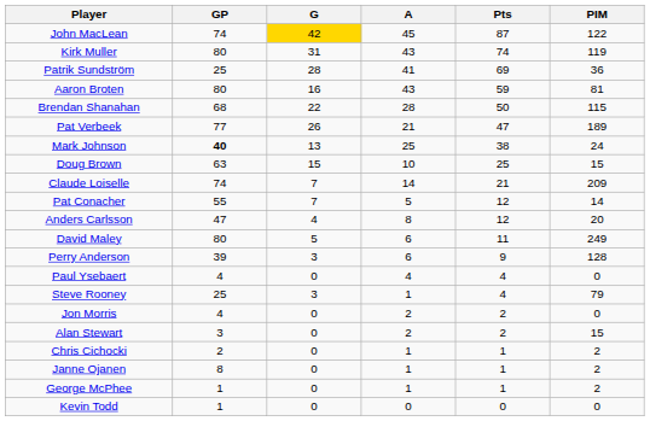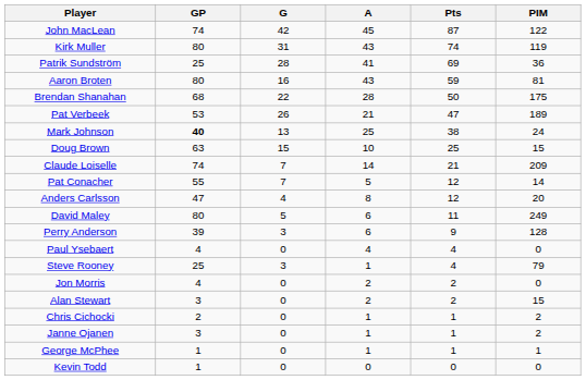John MacLean | G: gold background -> no background
Brendan Shanahan | PIM: 115 -> 175
Pat Verbeek | GP: 77 -> 53
Janne Ojanen | GP: 8 -> 3
George McPhee | PIM: 2 -> 1
